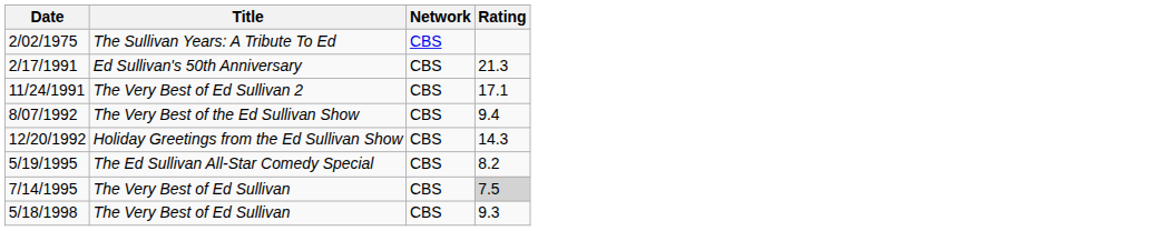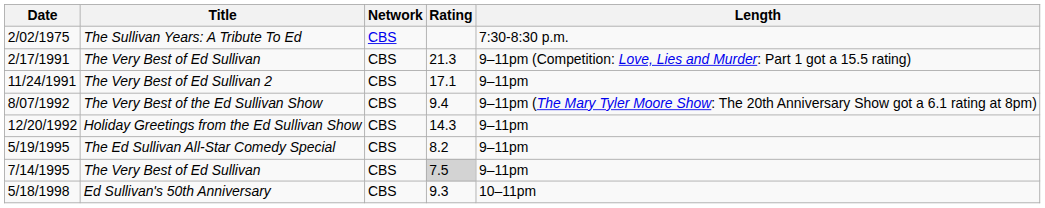+ column: Length | 7:30-8:30 p.m. | 9–11pm (Competition: Love, Lies and Murder: Part 1 got a 15.5 rating) | 9–11pm | 9–11pm (The Mary Tyler Moore Show: The 20th Anniversary Show got a 6.1 rating at 8pm) | 9–11pm | 9–11pm | 9–11pm | 10–11pm
2/17/1991 | Title: Ed Sullivan's 50th Anniversary -> The Very Best of Ed Sullivan
5/18/1998 | Title: The Very Best of Ed Sullivan -> Ed Sullivan's 50th Anniversary
